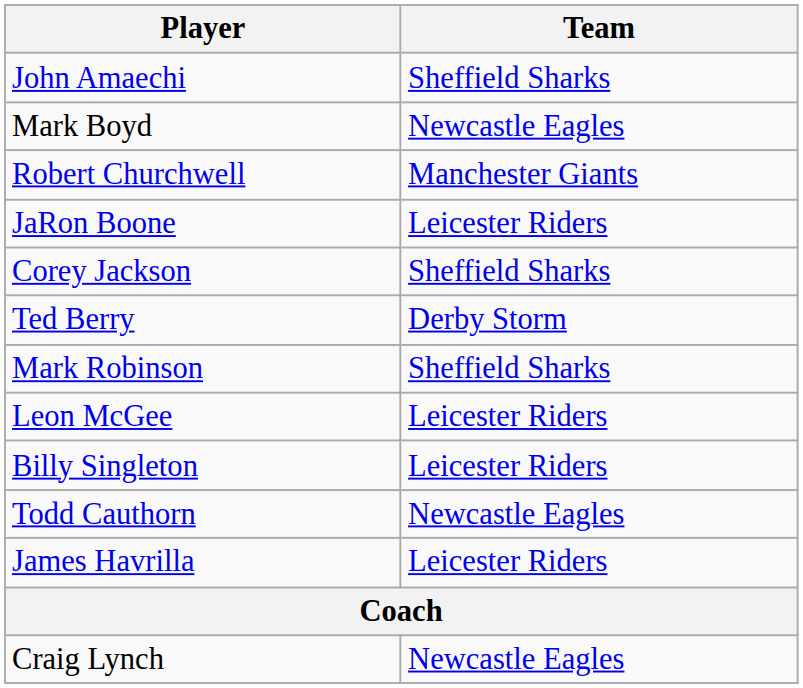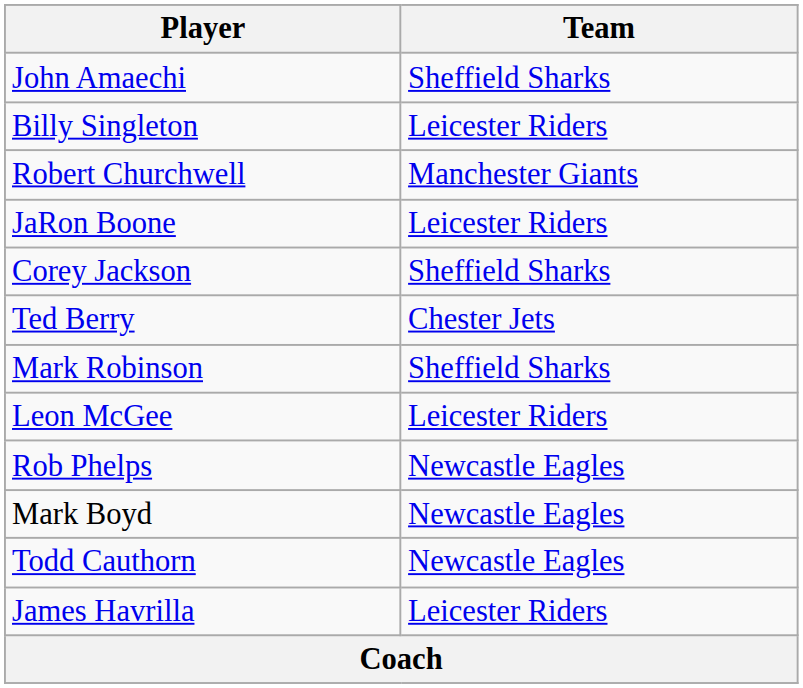rows swapped: Billy Singleton <-> Mark Boyd
Ted Berry | Team: Derby Storm -> Chester Jets
+ row: Rob Phelps | Newcastle Eagles
- row: Craig Lynch | Newcastle Eagles
